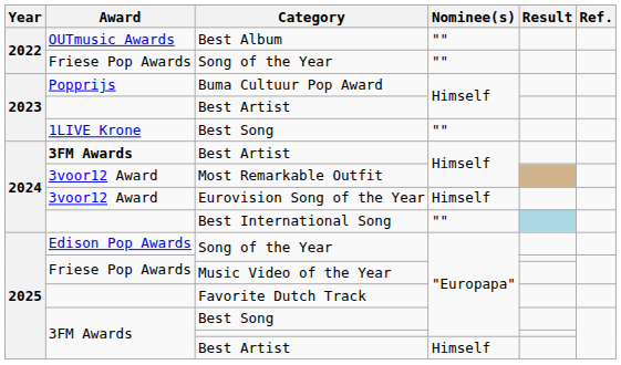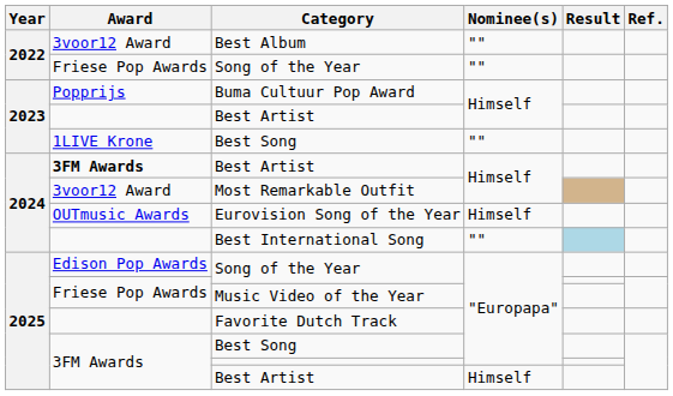Best Album | Award: OUTmusic Awards -> 3voor12 Award
Eurovision Song of the Year | Award: 3voor12 Award -> OUTmusic Awards
